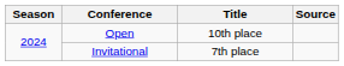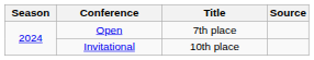Open | Title: 10th place -> 7th place
Invitational | Title: 7th place -> 10th place
